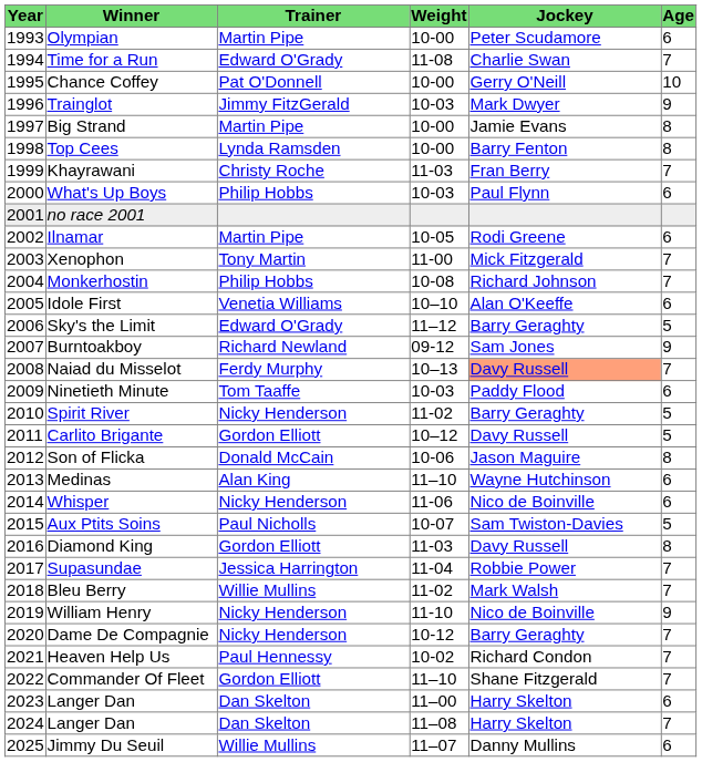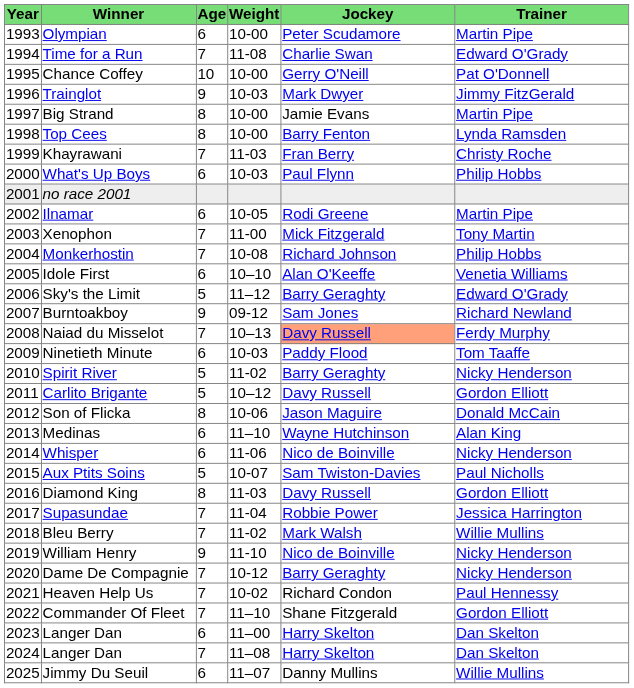columns swapped: Age <-> Trainer
